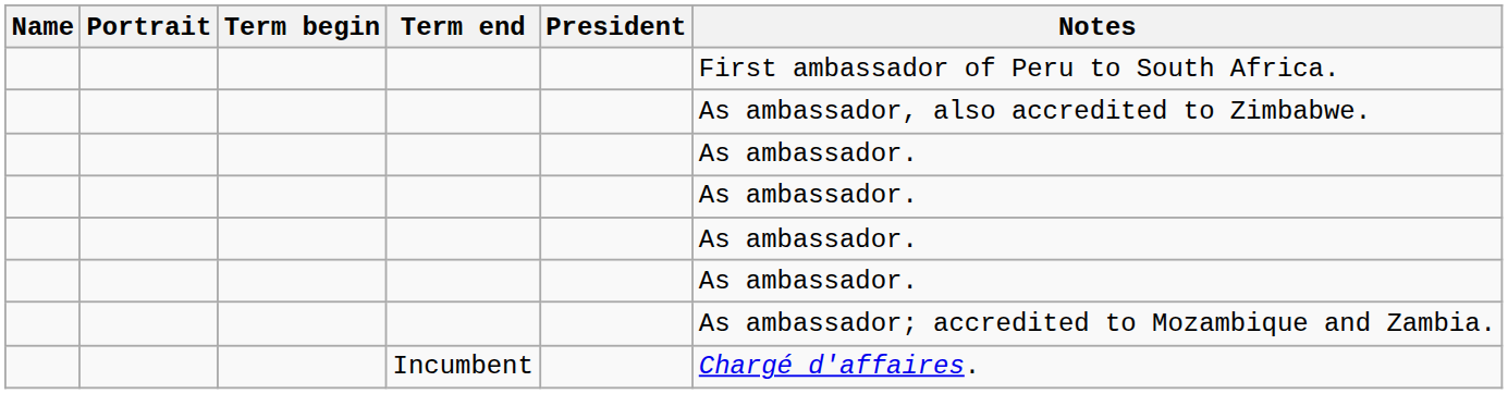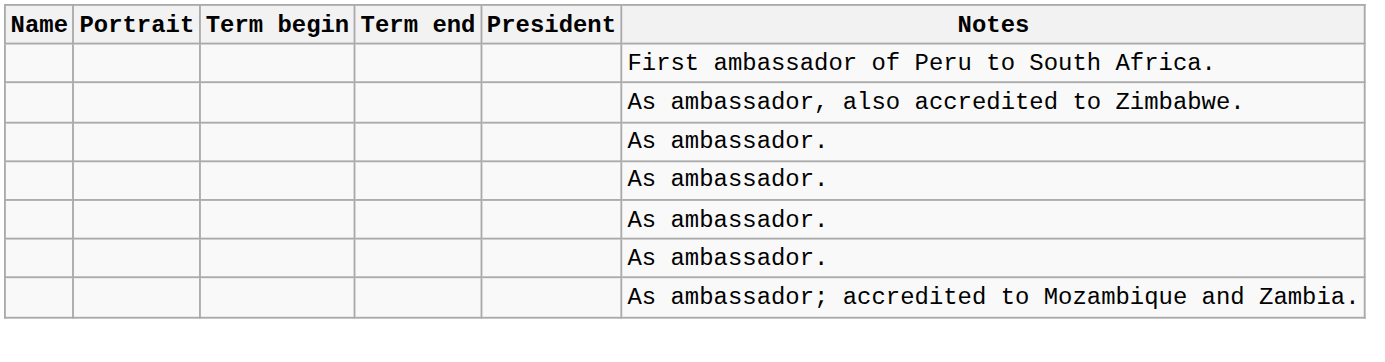- row: Incumbent | Chargé d'affaires.
